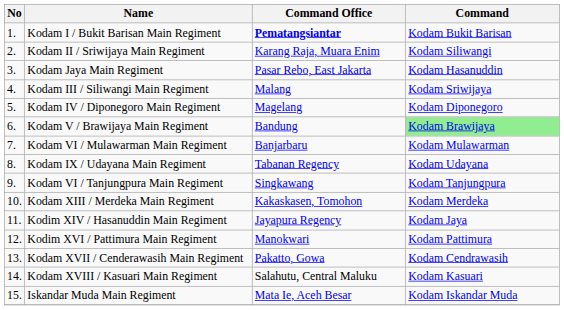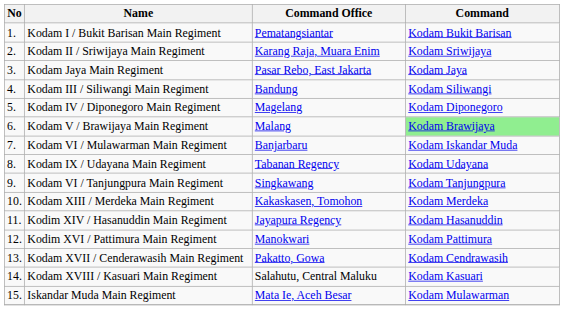Kodam I / Bukit Barisan Main Regiment | Command Office: bold -> normal
Kodam II / Sriwijaya Main Regiment | Command: Kodam Siliwangi -> Kodam Sriwijaya
Kodam Jaya Main Regiment | Command: Kodam Hasanuddin -> Kodam Jaya
Kodam III / Siliwangi Main Regiment | Command Office: Malang -> Bandung
Kodam III / Siliwangi Main Regiment | Command: Kodam Sriwijaya -> Kodam Siliwangi
Kodam V / Brawijaya Main Regiment | Command Office: Bandung -> Malang
Kodam VI / Mulawarman Main Regiment | Command: Kodam Mulawarman -> Kodam Iskandar Muda
Kodim XIV / Hasanuddin Main Regiment | Command: Kodam Jaya -> Kodam Hasanuddin
Iskandar Muda Main Regiment | Command: Kodam Iskandar Muda -> Kodam Mulawarman
